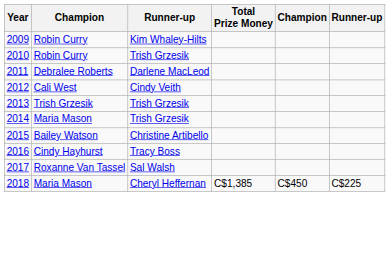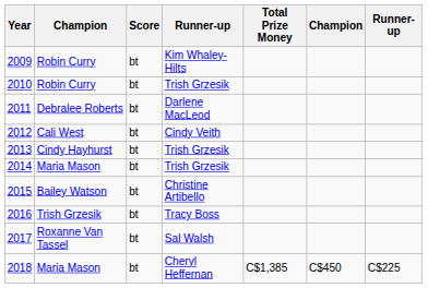+ column: Score | bt | bt | bt | bt | bt | bt | bt | bt | bt | bt
2013 | column 2: Trish Grzesik -> Cindy Hayhurst
2016 | column 2: Cindy Hayhurst -> Trish Grzesik
